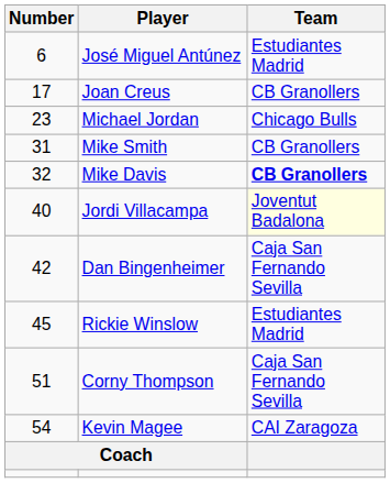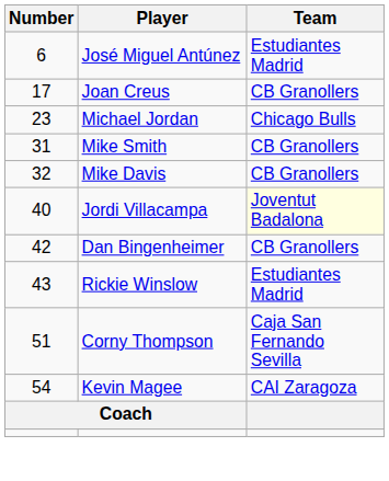Mike Davis | Team: bold -> normal
Dan Bingenheimer | Team: Caja San Fernando Sevilla -> CB Granollers
Rickie Winslow | Number: 45 -> 43
